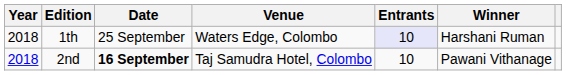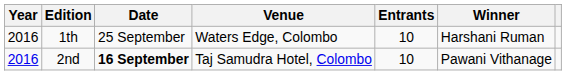1th | Year: 2018 -> 2016
1th | Entrants: lavender background -> no background
2nd | Year: 2018 -> 2016
